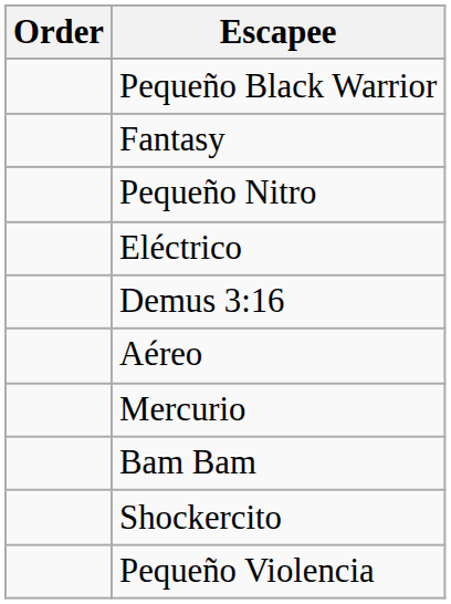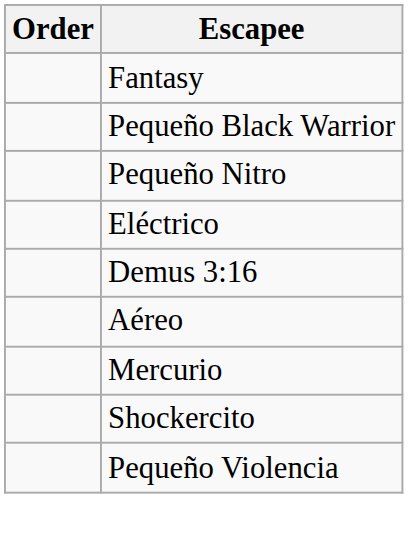rows swapped: Pequeño Black Warrior <-> Fantasy
- row: Bam Bam
